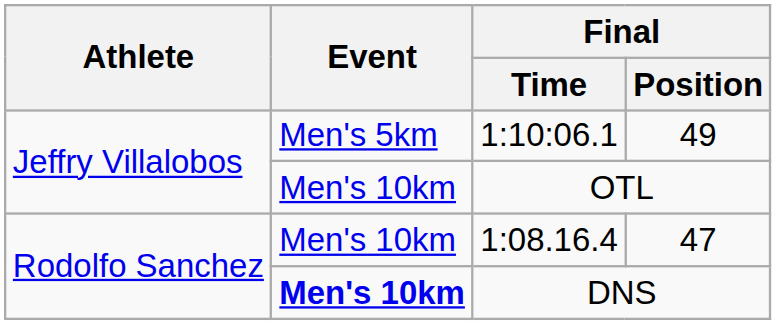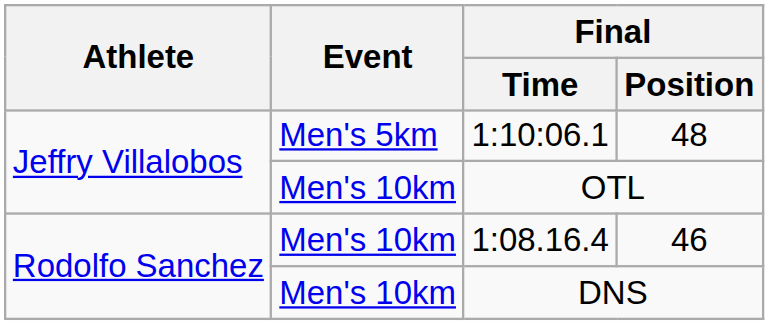1:10:06.1 | Final / Position: 49 -> 48
1:08.16.4 | Final / Position: 47 -> 46
DNS | Event: bold -> normal
